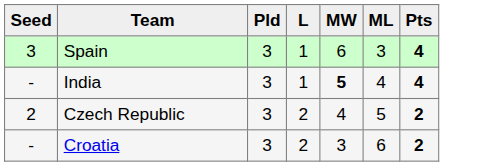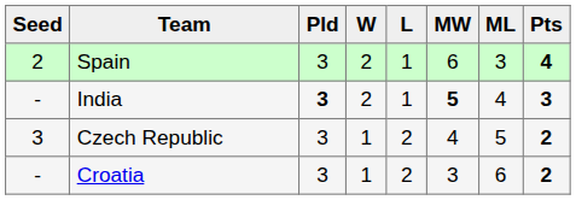+ column: W | 2 | 2 | 1 | 1
Spain | Seed: 3 -> 2
India | Pld: normal -> bold
India | Pts: 4 -> 3
Czech Republic | Seed: 2 -> 3
